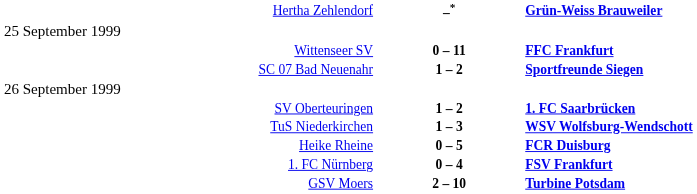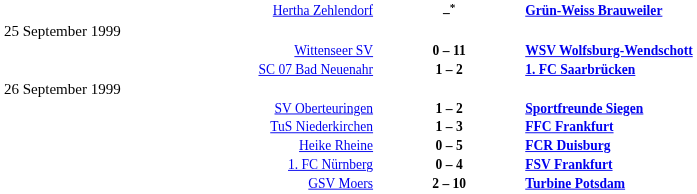Wittenseer SV | column 3: FFC Frankfurt -> WSV Wolfsburg-Wendschott
SC 07 Bad Neuenahr | column 3: Sportfreunde Siegen -> 1. FC Saarbrücken
SV Oberteuringen | column 3: 1. FC Saarbrücken -> Sportfreunde Siegen
TuS Niederkirchen | column 3: WSV Wolfsburg-Wendschott -> FFC Frankfurt
